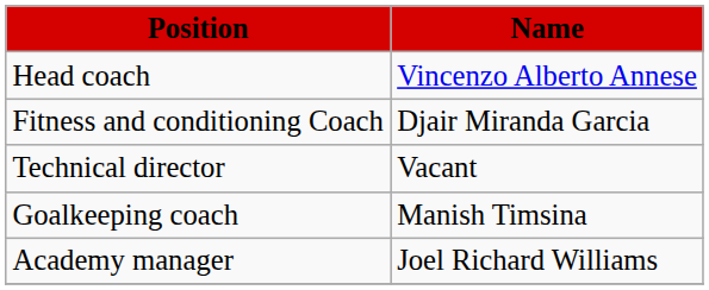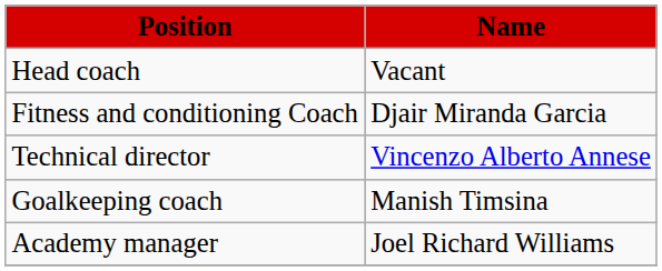Head coach | Name: Vincenzo Alberto Annese -> Vacant
Technical director | Name: Vacant -> Vincenzo Alberto Annese
